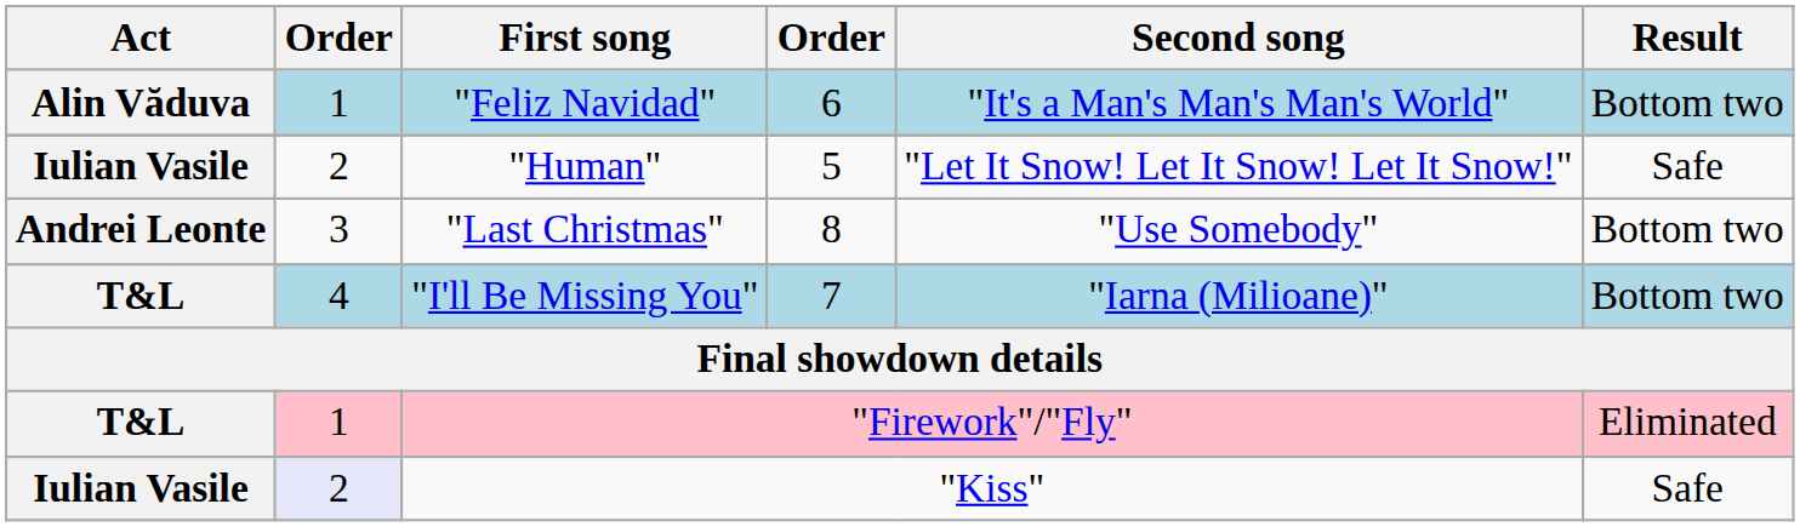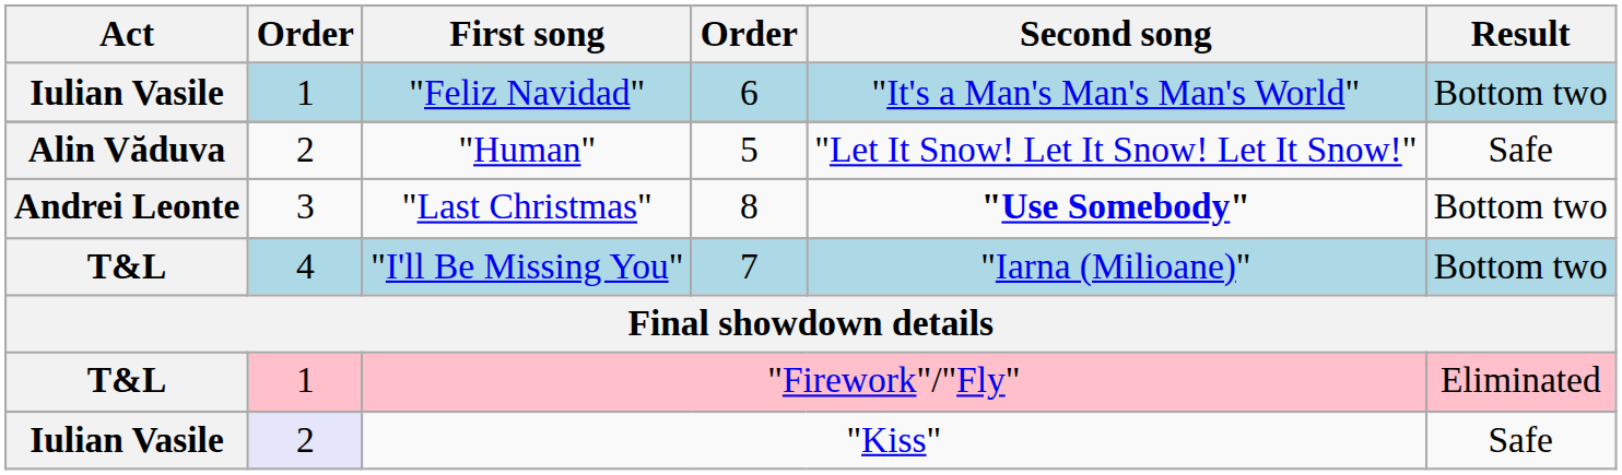"Feliz Navidad" | Act: Alin Văduva -> Iulian Vasile
"Human" | Act: Iulian Vasile -> Alin Văduva
"Last Christmas" | Second song: normal -> bold
